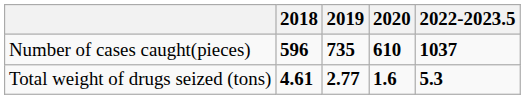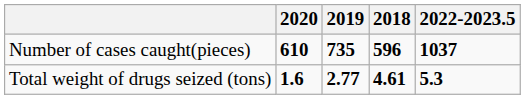columns swapped: 2018 <-> 2020
